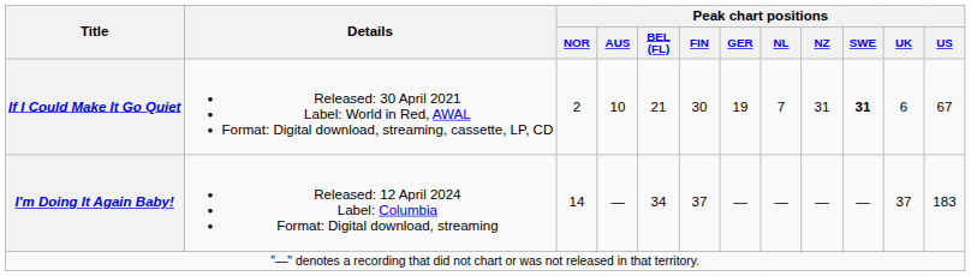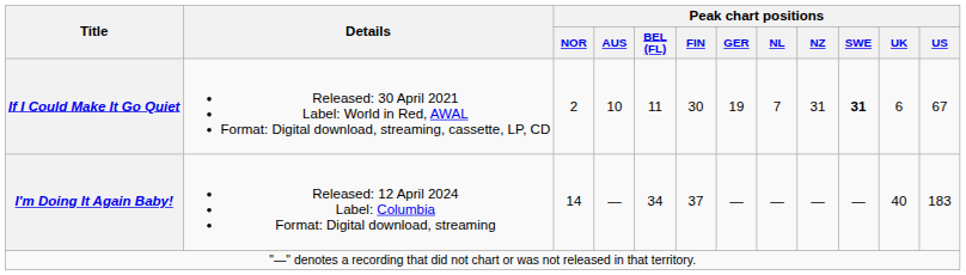If I Could Make It Go Quiet | Peak chart positions / BEL (FL): 21 -> 11
I'm Doing It Again Baby! | Peak chart positions / UK: 37 -> 40
